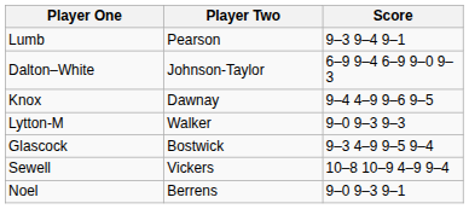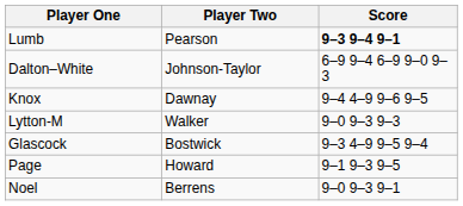Lumb | Score: normal -> bold
+ row: Page | Howard | 9–1 9–3 9–5
- row: Sewell | Vickers | 10–8 10–9 4–9 9–4
